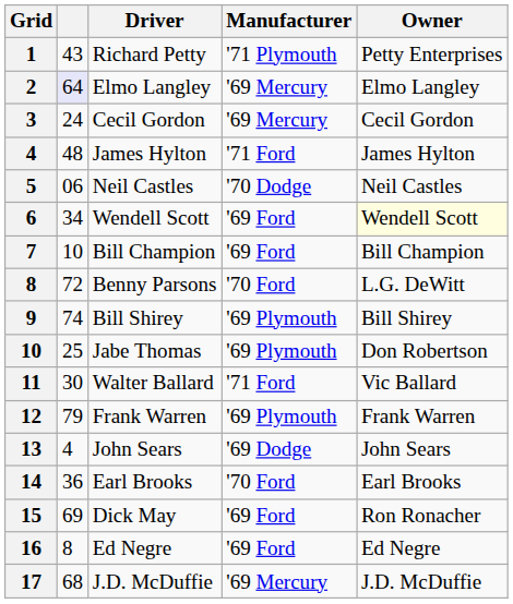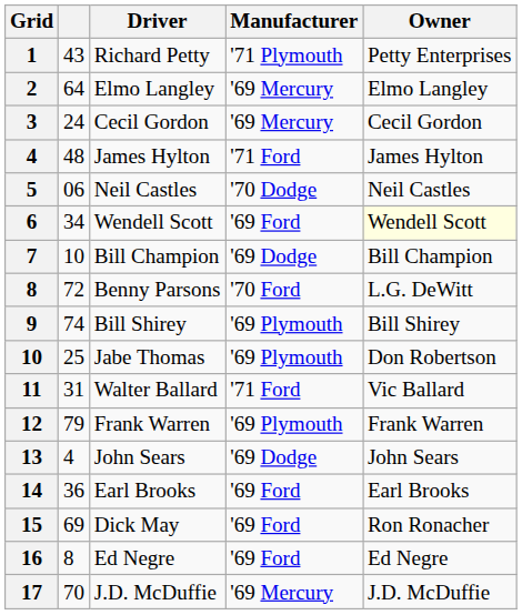2 | column 2: lavender background -> no background
7 | Manufacturer: '69 Ford -> '69 Dodge
11 | column 2: 30 -> 31
14 | Manufacturer: '70 Ford -> '69 Ford
17 | column 2: 68 -> 70
